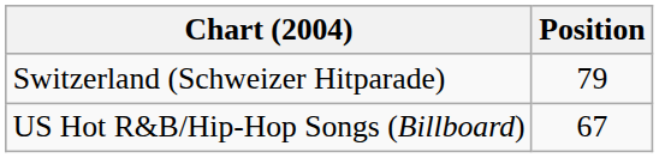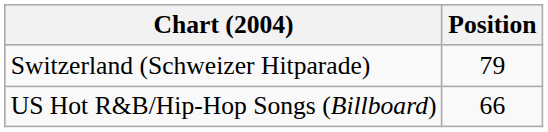US Hot R&B/Hip-Hop Songs (Billboard) | Position: 67 -> 66
